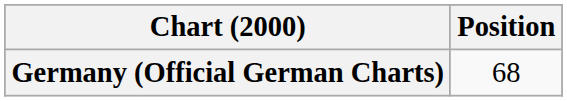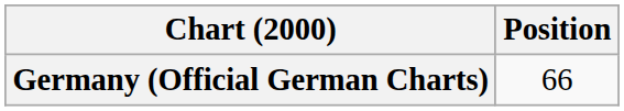Germany (Official German Charts) | Position: 68 -> 66
